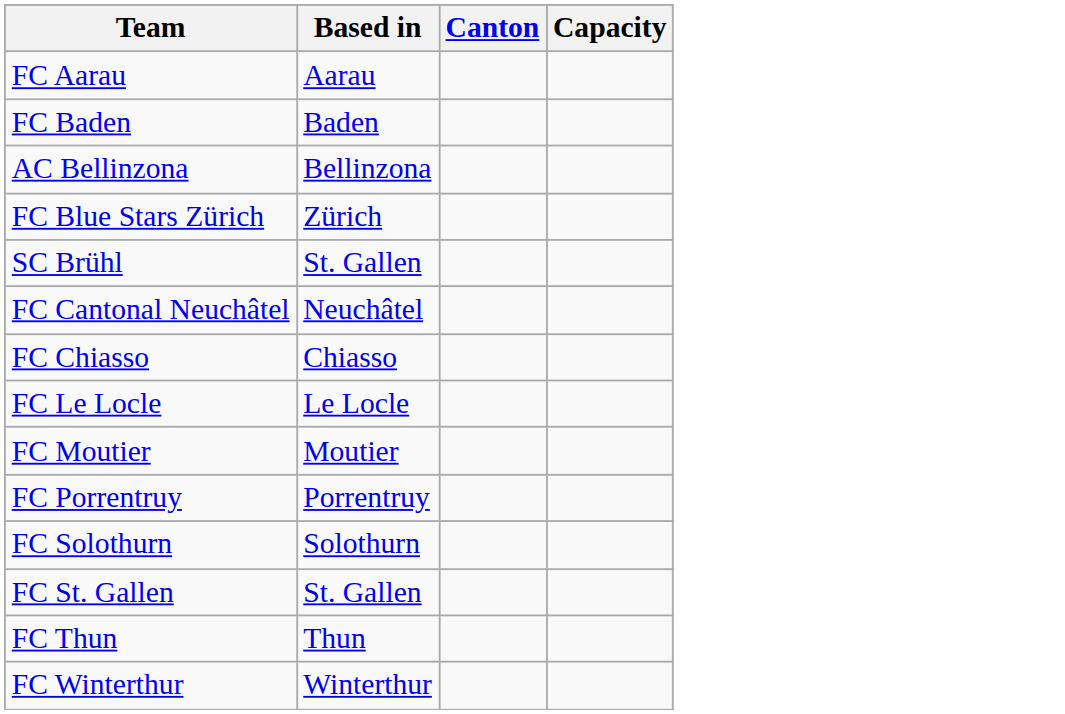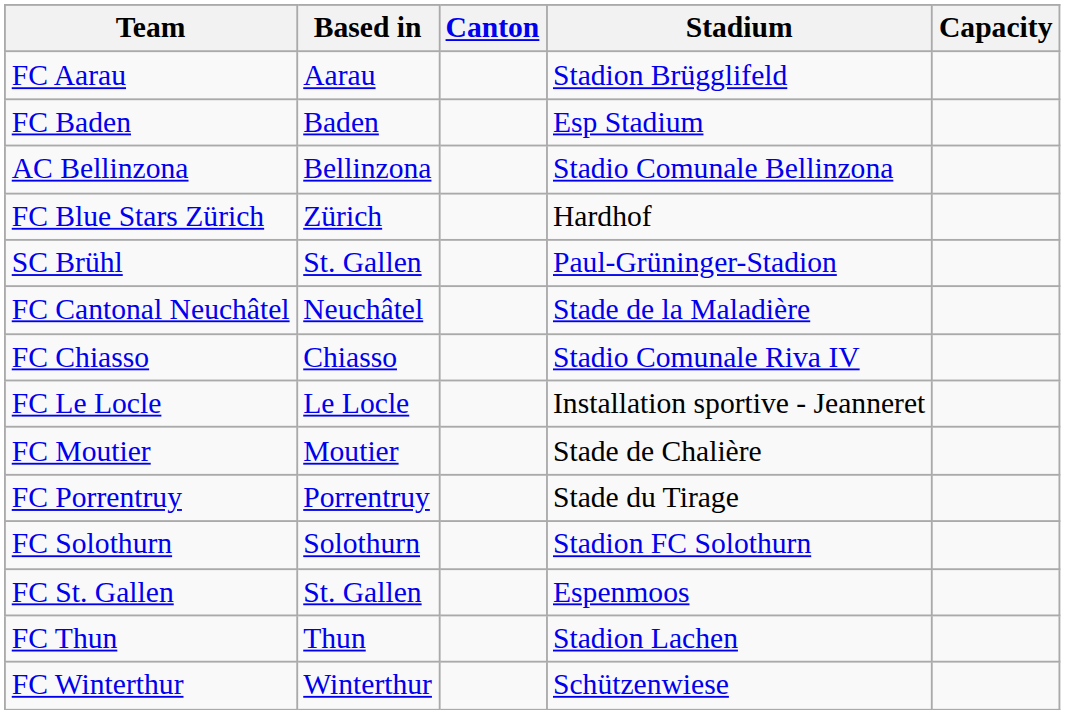+ column: Stadium | Stadion Brügglifeld | Esp Stadium | Stadio Comunale Bellinzona | Hardhof | Paul-Grüninger-Stadion | Stade de la Maladière | Stadio Comunale Riva IV | Installation sportive - Jeanneret | Stade de Chalière | Stade du Tirage | Stadion FC Solothurn | Espenmoos | Stadion Lachen | Schützenwiese
